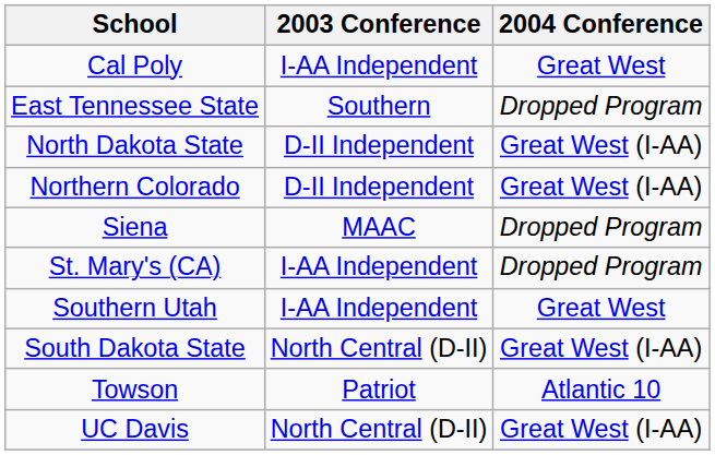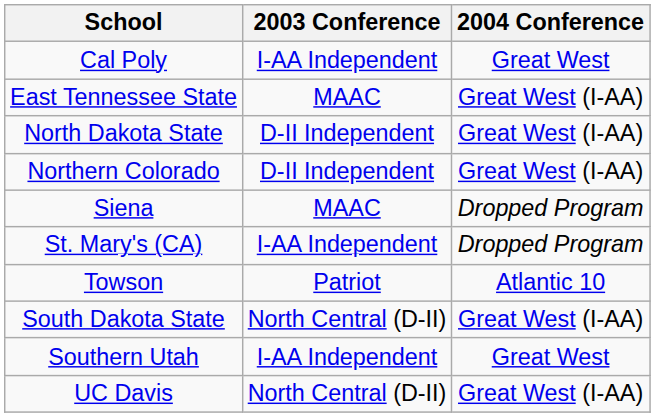East Tennessee State | 2003 Conference: Southern -> MAAC
East Tennessee State | 2004 Conference: Dropped Program -> Great West (I-AA)
rows swapped: Southern Utah <-> Towson
